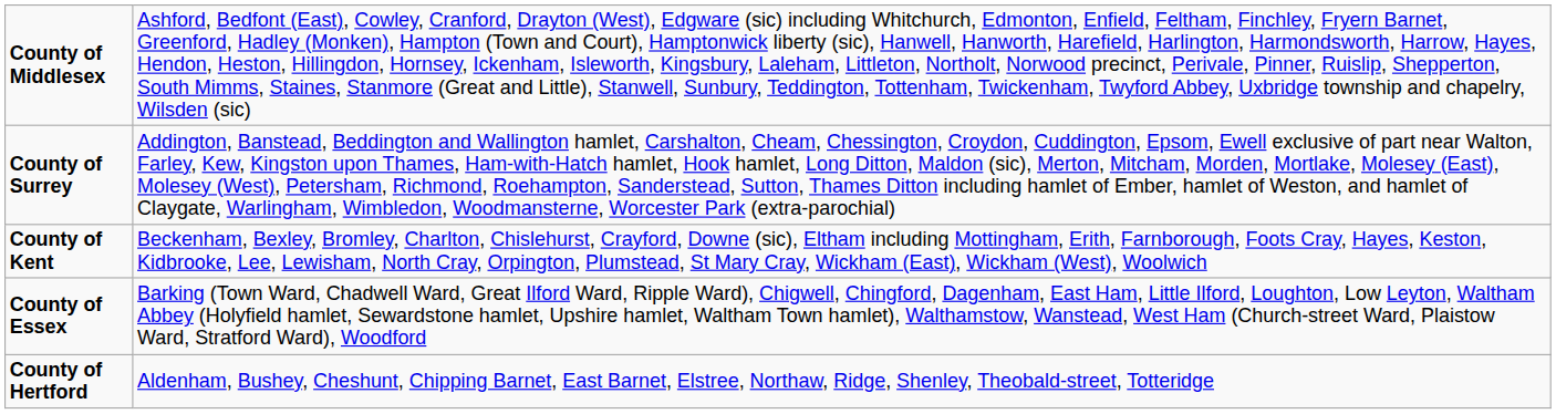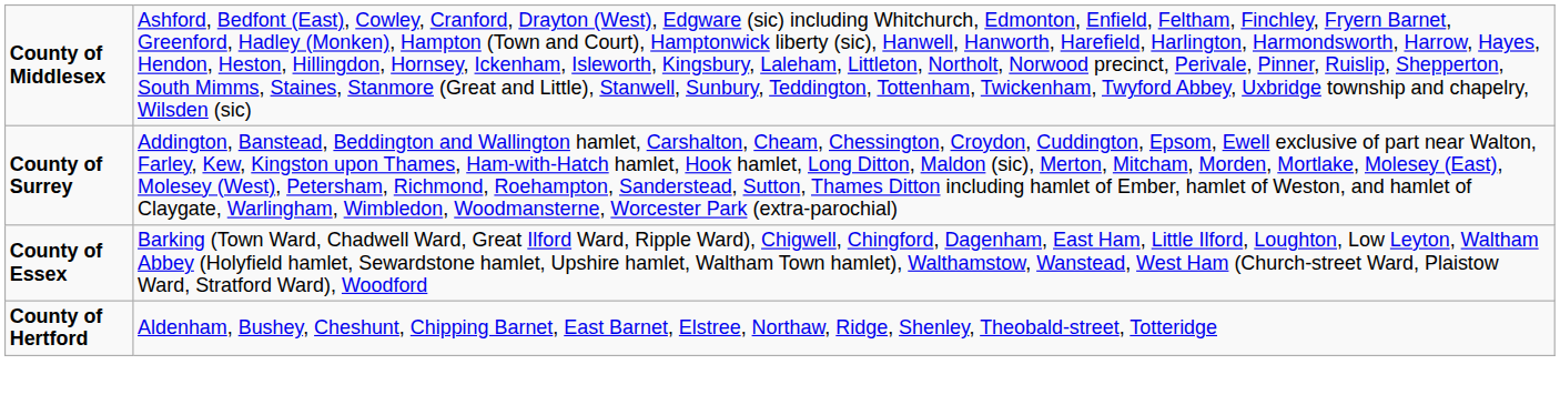- row: County of Kent | Beckenham, Bexley, Bromley, Charlton, Chislehurst, Crayford, Downe (sic), Eltham including Mottingham, Erith, Farnborough, Foots Cray, Hayes, Keston, Kidbrooke, Lee, Lewisham, North Cray, Orpington, Plumstead, St Mary Cray, Wickham (East), Wickham (West), Woolwich
